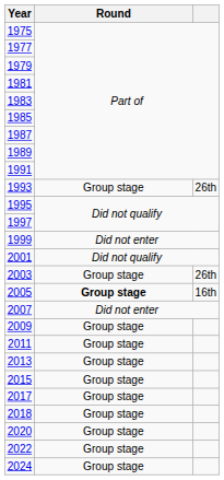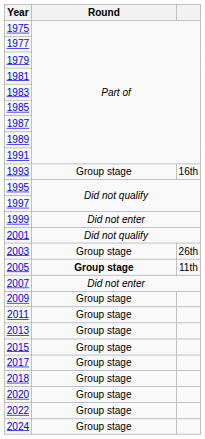1993 | column 3: 26th -> 16th
2005 | column 3: 16th -> 11th
